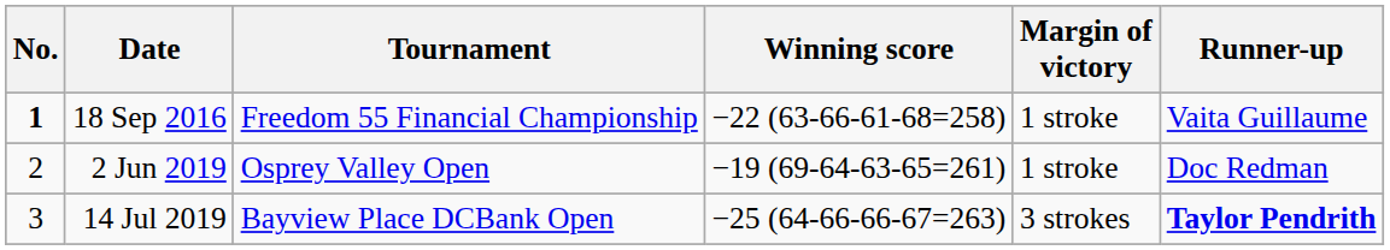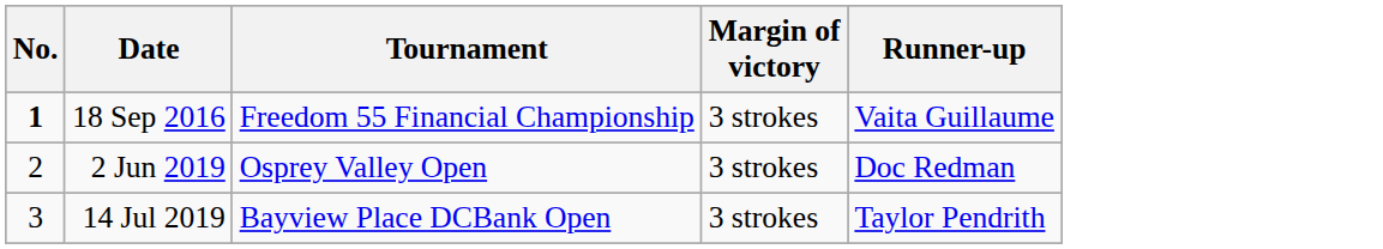- column: Winning score | −22 (63-66-61-68=258) | −19 (69-64-63-65=261) | −25 (64-66-66-67=263)
18 Sep 2016 | Margin of victory: 1 stroke -> 3 strokes
2 Jun 2019 | Margin of victory: 1 stroke -> 3 strokes
14 Jul 2019 | Runner-up: bold -> normal
